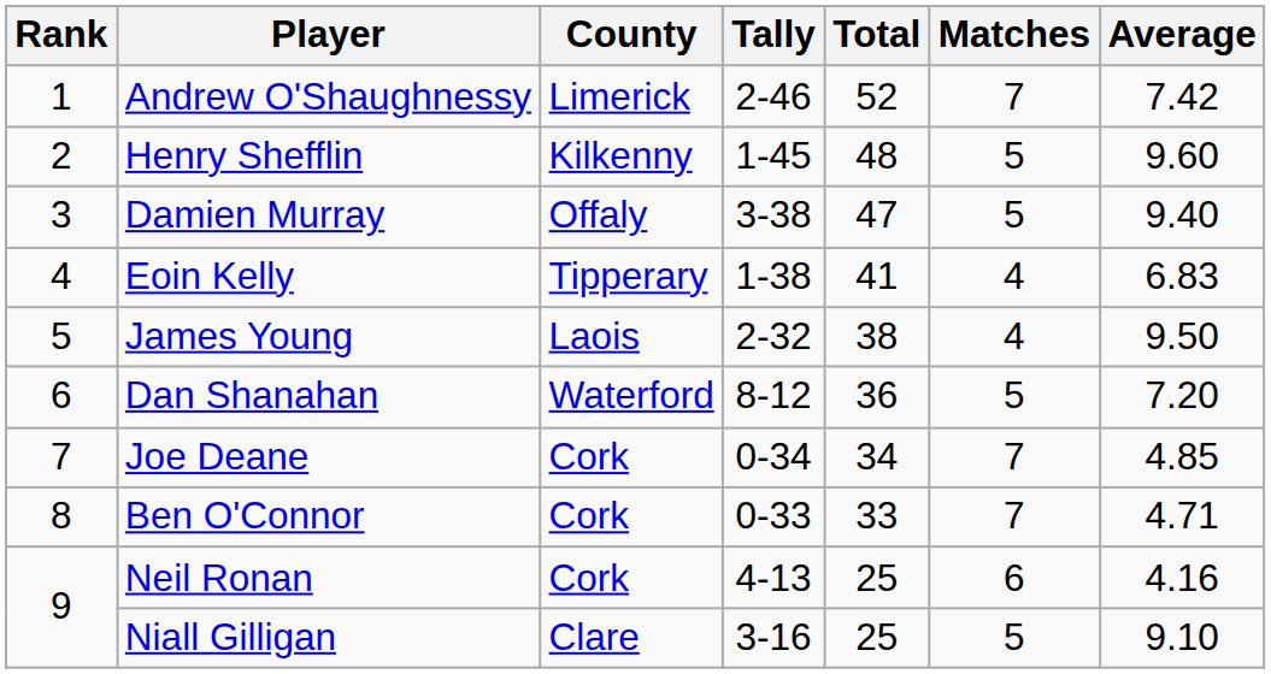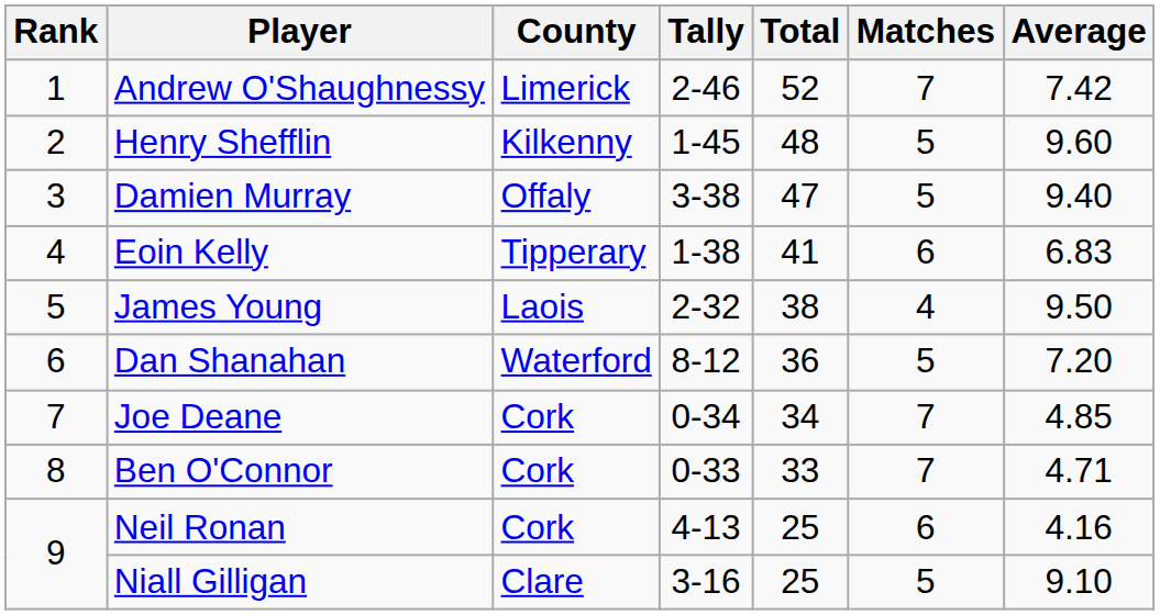Eoin Kelly | Matches: 4 -> 6
